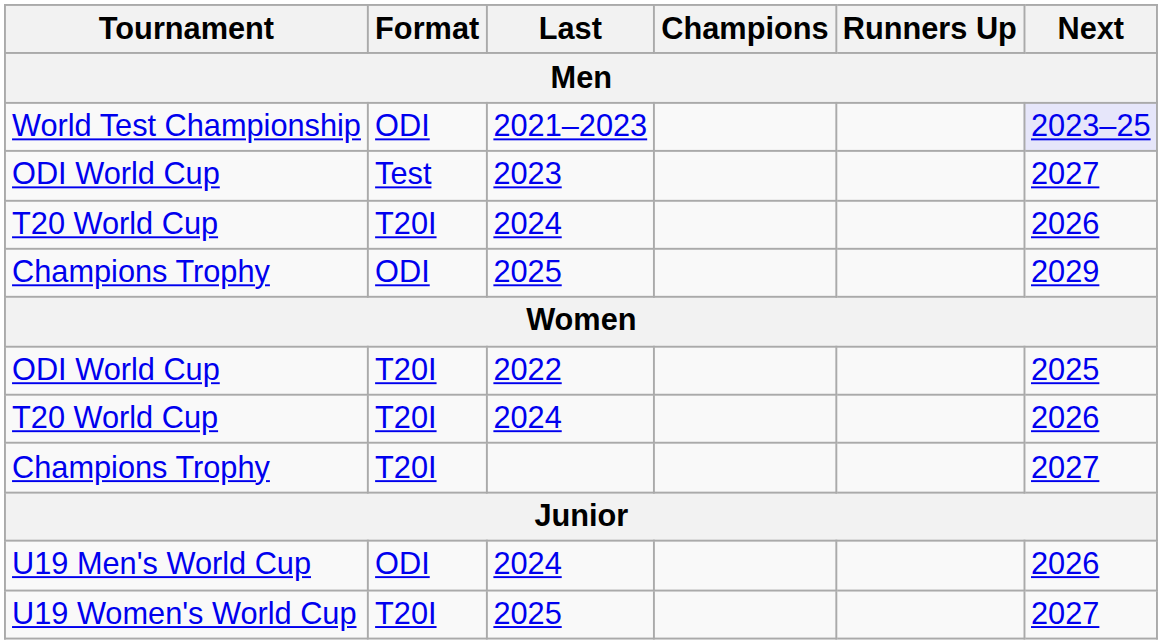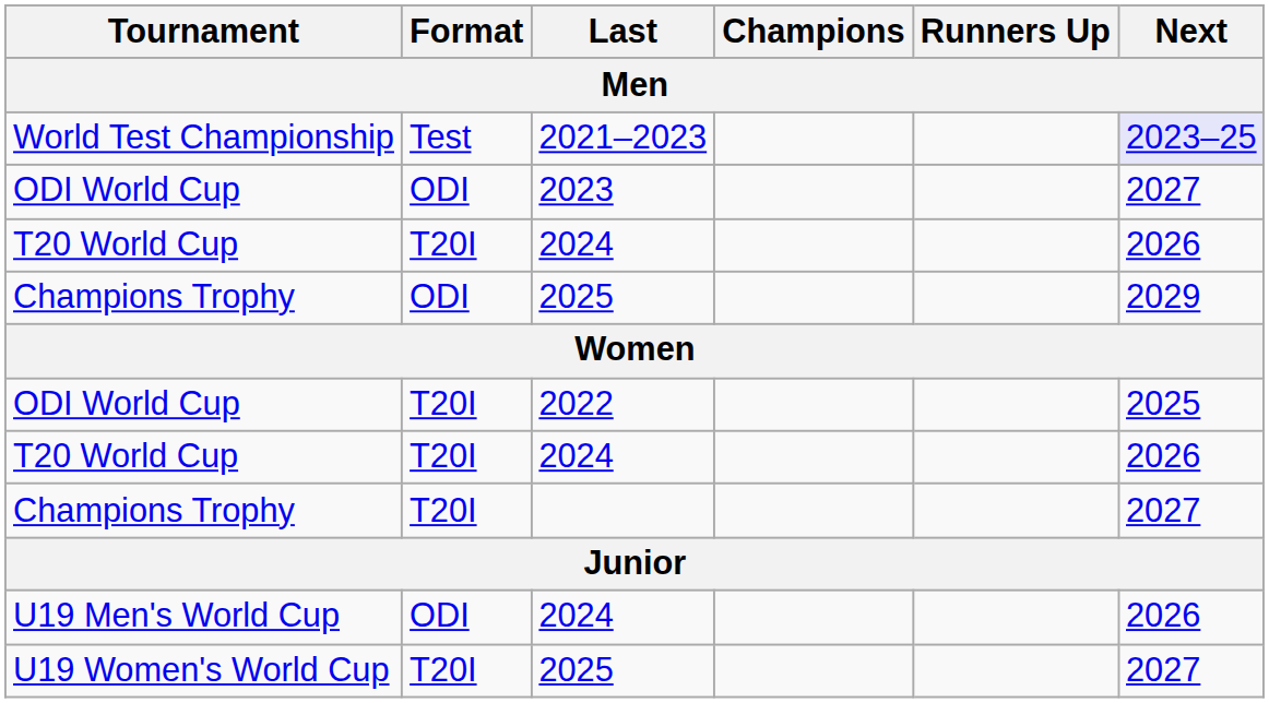World Test Championship | Format: ODI -> Test
ODI World Cup / 2023 | Format: Test -> ODI
